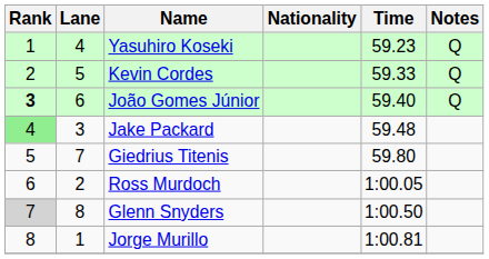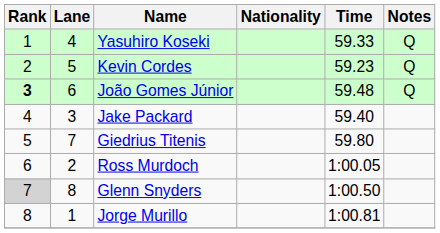Yasuhiro Koseki | Time: 59.23 -> 59.33
Kevin Cordes | Time: 59.33 -> 59.23
João Gomes Júnior | Time: 59.40 -> 59.48
Jake Packard | Rank: lightgreen background -> no background
Jake Packard | Time: 59.48 -> 59.40
